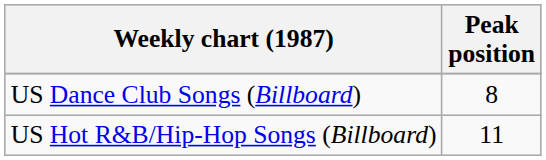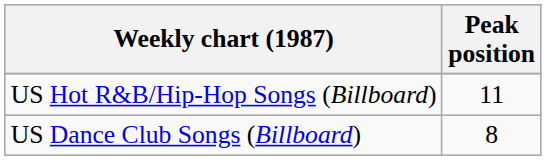rows swapped: US Dance Club Songs (Billboard) <-> US Hot R&B/Hip-Hop Songs (Billboard)
